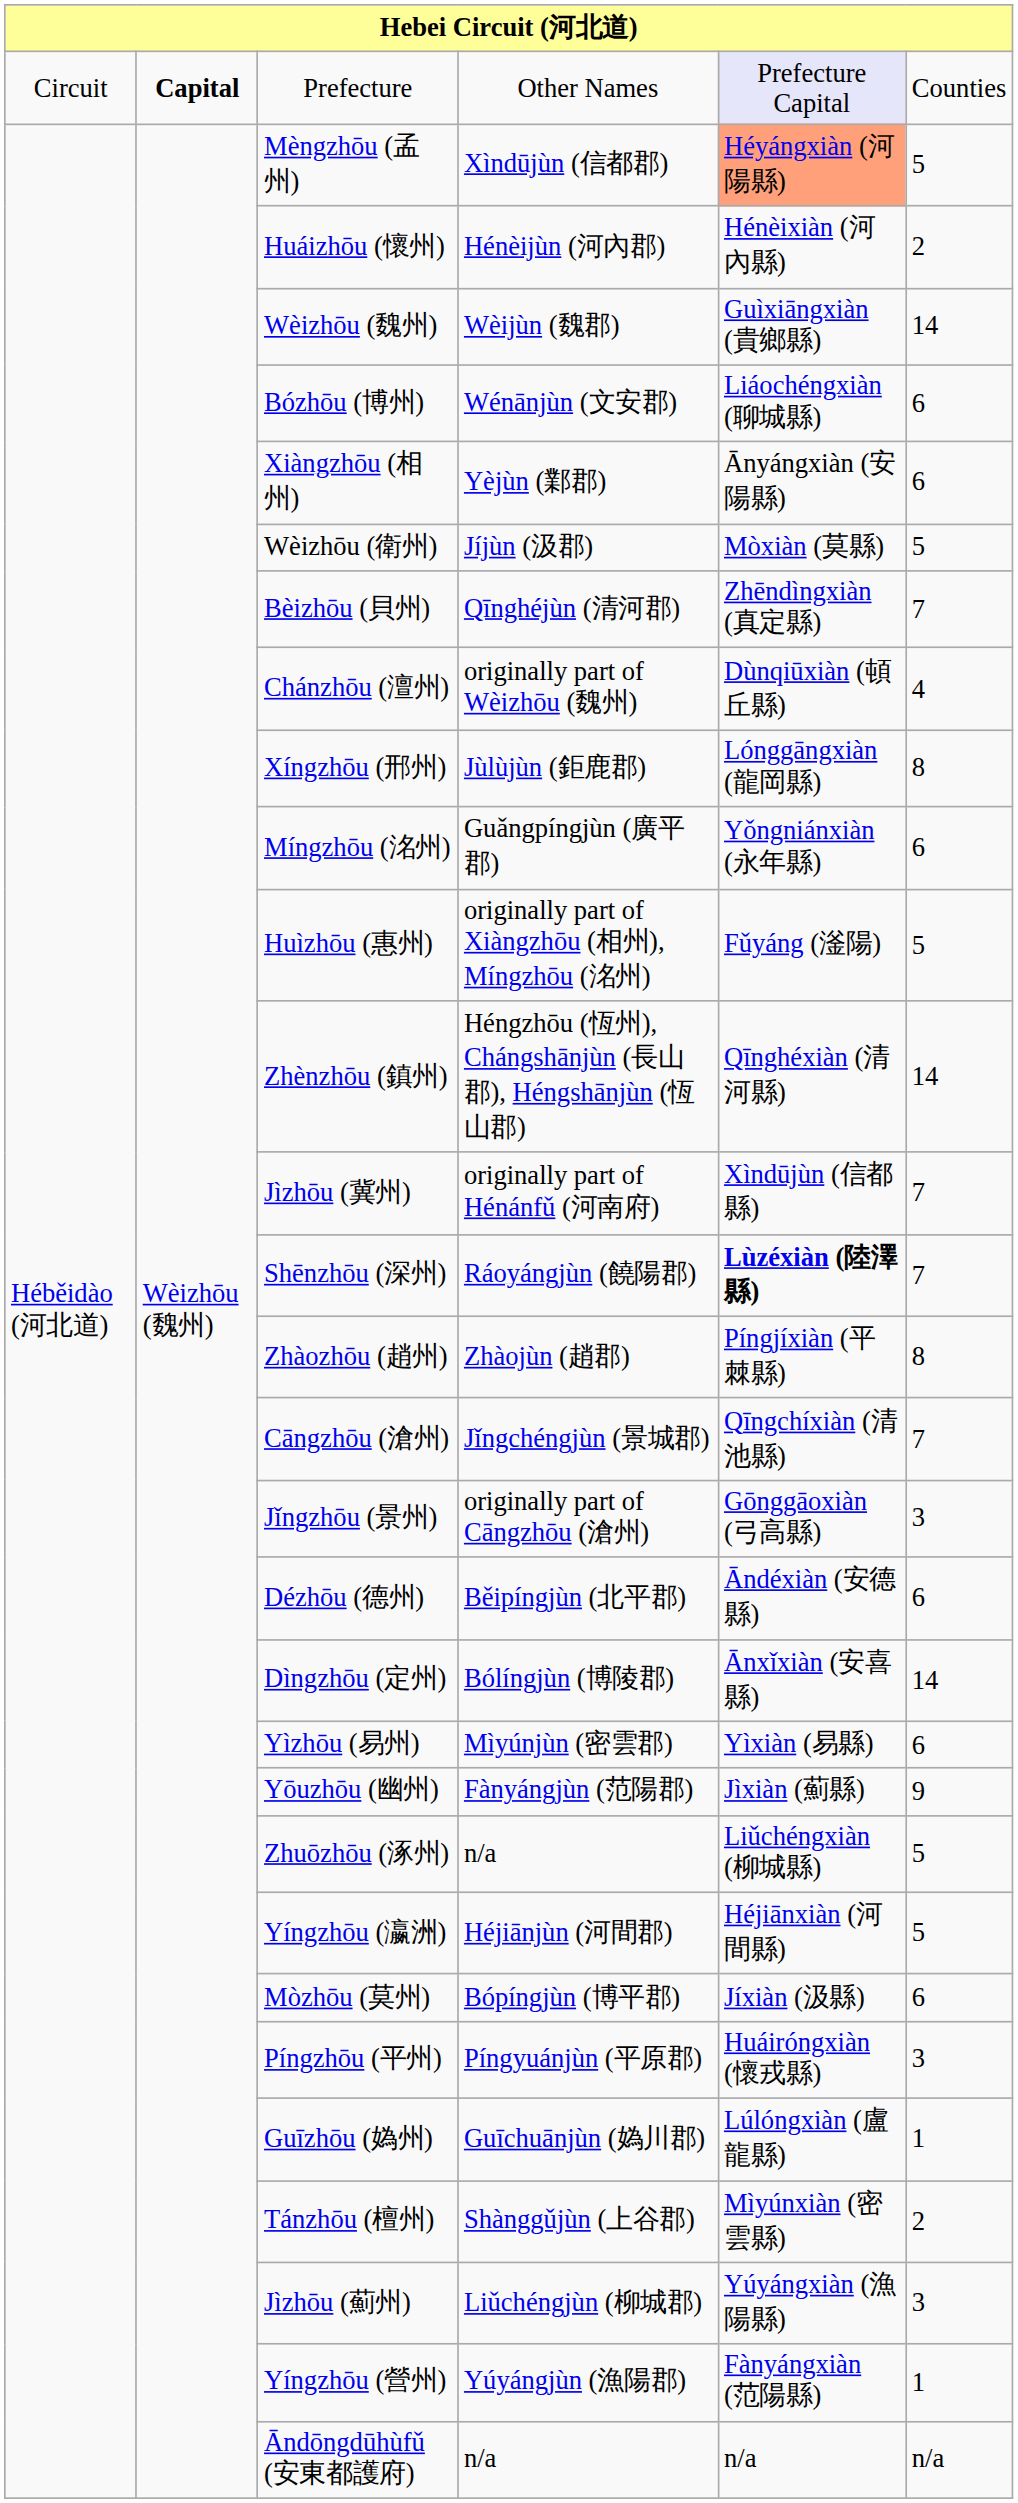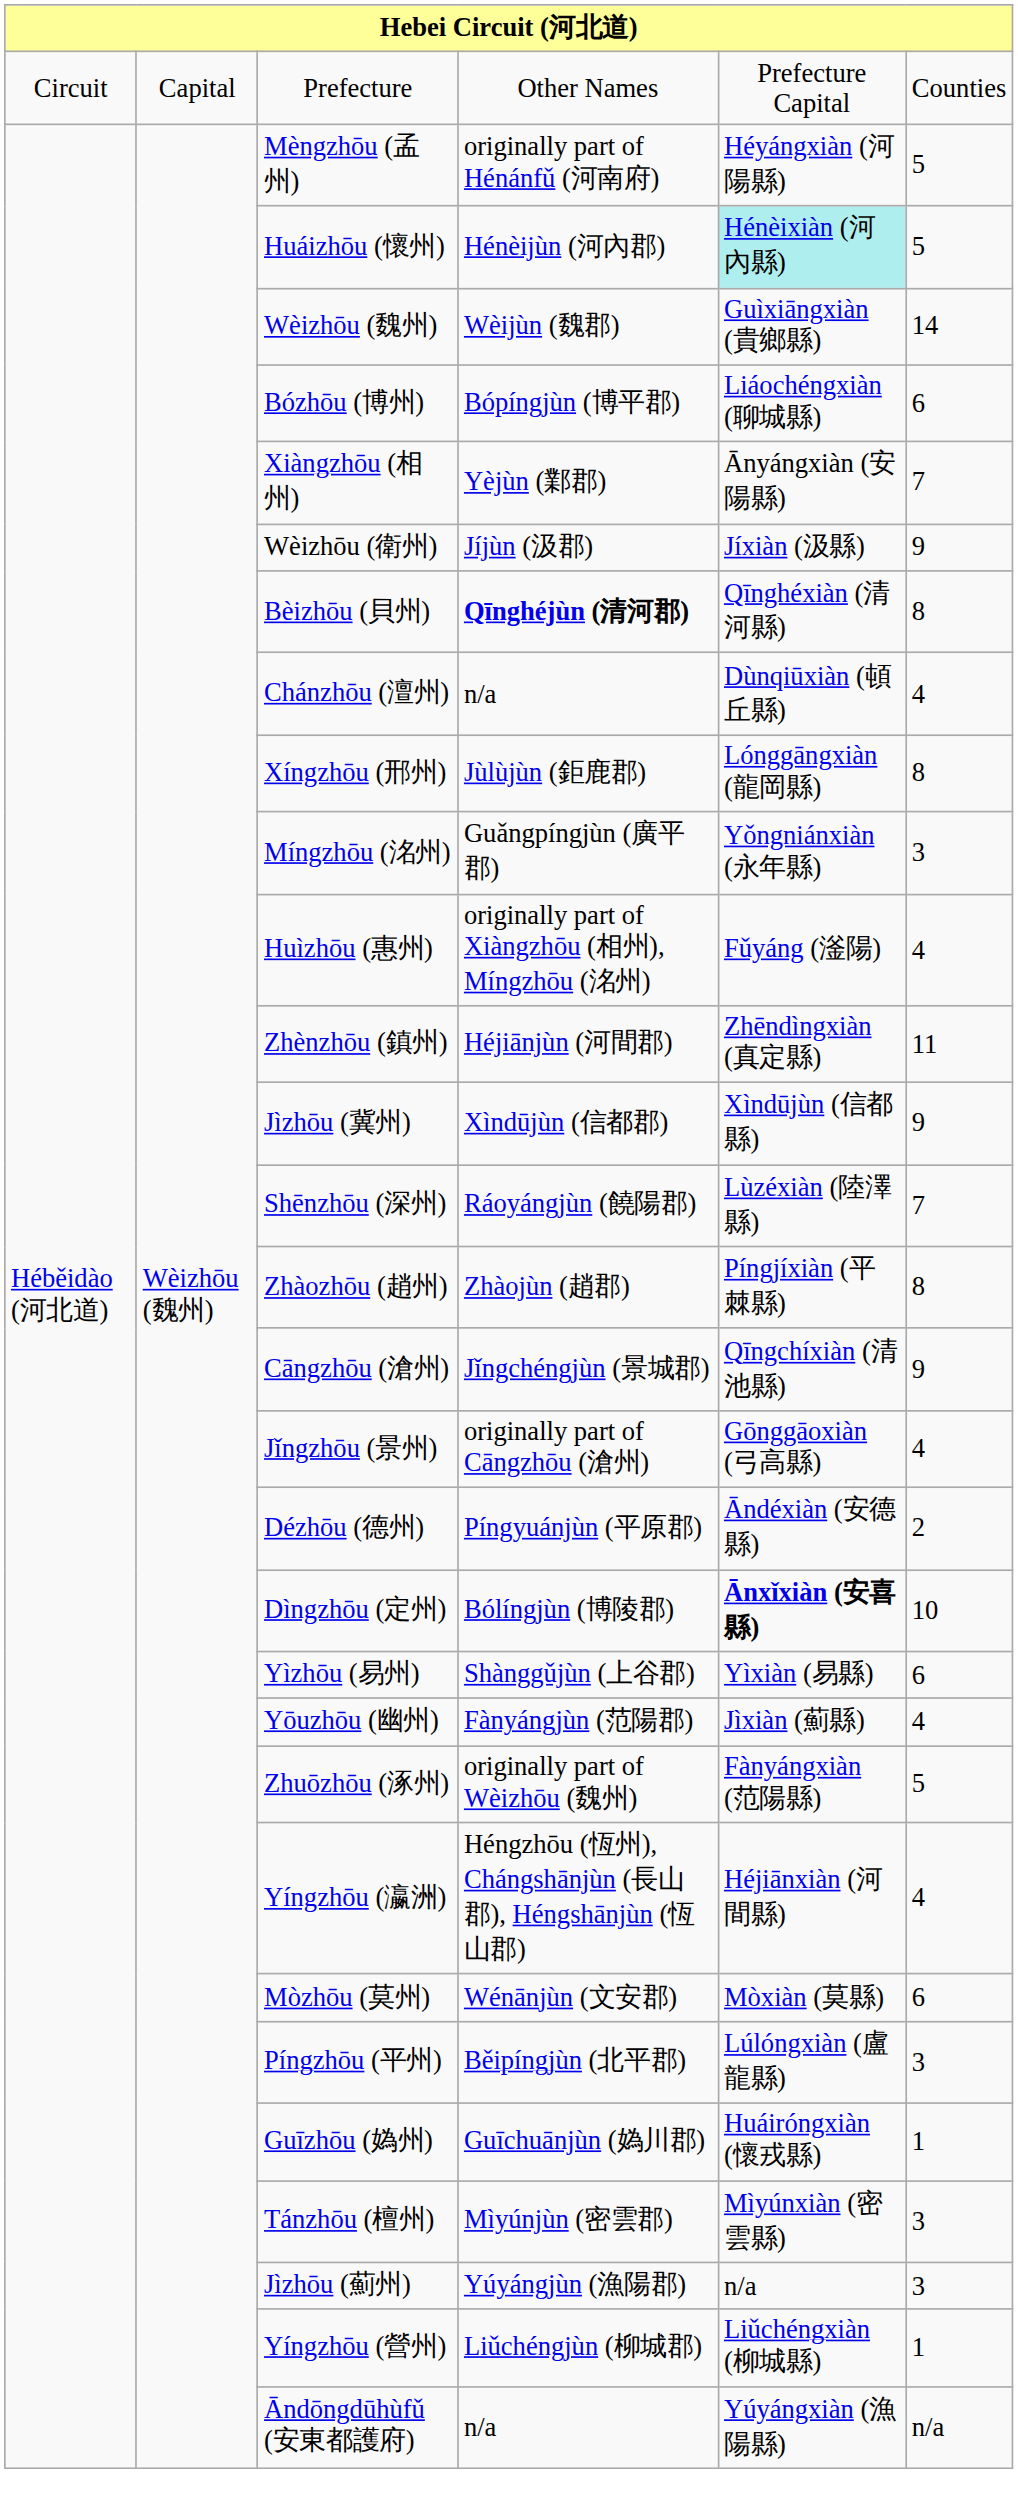Prefecture | column 2: bold -> normal
Prefecture | column 5: lavender background -> no background
Mèngzhōu (孟州) | column 4: Xìndūjùn (信都郡) -> originally part of Hénánfǔ (河南府)
Mèngzhōu (孟州) | column 5: lightsalmon background -> no background
Huáizhōu (懷州) | column 5: no background -> paleturquoise background
Huáizhōu (懷州) | column 6: 2 -> 5
Bózhōu (博州) | column 4: Wénānjùn (文安郡) -> Bópíngjùn (博平郡)
Xiàngzhōu (相州) | column 6: 6 -> 7
Wèizhōu (衛州) | column 5: Mòxiàn (莫縣) -> Jíxiàn (汲縣)
Wèizhōu (衛州) | column 6: 5 -> 9
Bèizhōu (貝州) | column 4: normal -> bold
Bèizhōu (貝州) | column 5: Zhēndìngxiàn (真定縣) -> Qīnghéxiàn (清河縣)
Bèizhōu (貝州) | column 6: 7 -> 8
Chánzhōu (澶州) | column 4: originally part of Wèizhōu (魏州) -> n/a
Míngzhōu (洺州) | column 6: 6 -> 3
Huìzhōu (惠州) | column 6: 5 -> 4
Zhènzhōu (鎮州) | column 4: Héngzhōu (恆州), Chángshānjùn (長山郡), Héngshānjùn (恆山郡) -> Héjiānjùn (河間郡)
Zhènzhōu (鎮州) | column 5: Qīnghéxiàn (清河縣) -> Zhēndìngxiàn (真定縣)
Zhènzhōu (鎮州) | column 6: 14 -> 11
Jìzhōu (冀州) | column 4: originally part of Hénánfǔ (河南府) -> Xìndūjùn (信都郡)
Jìzhōu (冀州) | column 6: 7 -> 9
Shēnzhōu (深州) | column 5: bold -> normal
Cāngzhōu (滄州) | column 6: 7 -> 9
Jǐngzhōu (景州) | column 6: 3 -> 4
Dézhōu (德州) | column 4: Běipíngjùn (北平郡) -> Píngyuánjùn (平原郡)
Dézhōu (德州) | column 6: 6 -> 2
Dìngzhōu (定州) | column 5: normal -> bold
Dìngzhōu (定州) | column 6: 14 -> 10
Yìzhōu (易州) | column 4: Mìyúnjùn (密雲郡) -> Shànggǔjùn (上谷郡)
Yōuzhōu (幽州) | column 6: 9 -> 4
Zhuōzhōu (涿州) | column 4: n/a -> originally part of Wèizhōu (魏州)
Zhuōzhōu (涿州) | column 5: Liǔchéngxiàn (柳城縣) -> Fànyángxiàn (范陽縣)
Yíngzhōu (瀛洲) | column 4: Héjiānjùn (河間郡) -> Héngzhōu (恆州), Chángshānjùn (長山郡), Héngshānjùn (恆山郡)
Yíngzhōu (瀛洲) | column 6: 5 -> 4
Mòzhōu (莫州) | column 4: Bópíngjùn (博平郡) -> Wénānjùn (文安郡)
Mòzhōu (莫州) | column 5: Jíxiàn (汲縣) -> Mòxiàn (莫縣)
Píngzhōu (平州) | column 4: Píngyuánjùn (平原郡) -> Běipíngjùn (北平郡)
Píngzhōu (平州) | column 5: Huáiróngxiàn (懷戎縣) -> Lúlóngxiàn (盧龍縣)
Guīzhōu (媯州) | column 5: Lúlóngxiàn (盧龍縣) -> Huáiróngxiàn (懷戎縣)
Tánzhōu (檀州) | column 4: Shànggǔjùn (上谷郡) -> Mìyúnjùn (密雲郡)
Tánzhōu (檀州) | column 6: 2 -> 3
Jìzhōu (薊州) | column 4: Liǔchéngjùn (柳城郡) -> Yúyángjùn (漁陽郡)
Jìzhōu (薊州) | column 5: Yúyángxiàn (漁陽縣) -> n/a
Yíngzhōu (營州) | column 4: Yúyángjùn (漁陽郡) -> Liǔchéngjùn (柳城郡)
Yíngzhōu (營州) | column 5: Fànyángxiàn (范陽縣) -> Liǔchéngxiàn (柳城縣)
Āndōngdūhùfǔ (安東都護府) | column 5: n/a -> Yúyángxiàn (漁陽縣)
